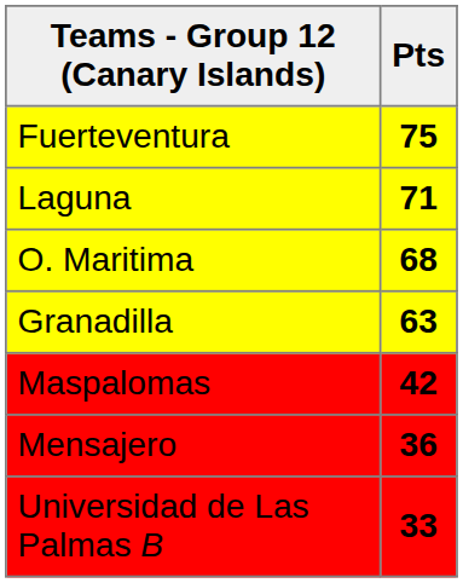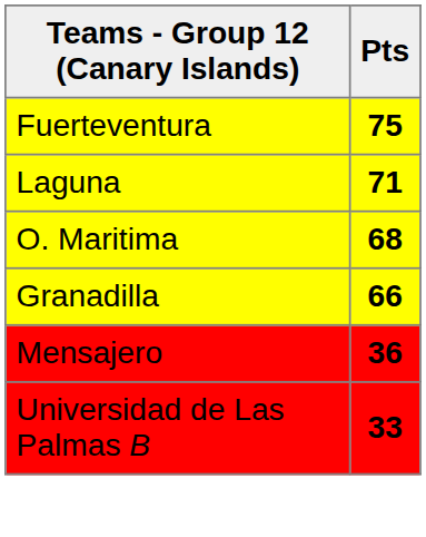Granadilla | Pts: 63 -> 66
- row: Maspalomas | 42
